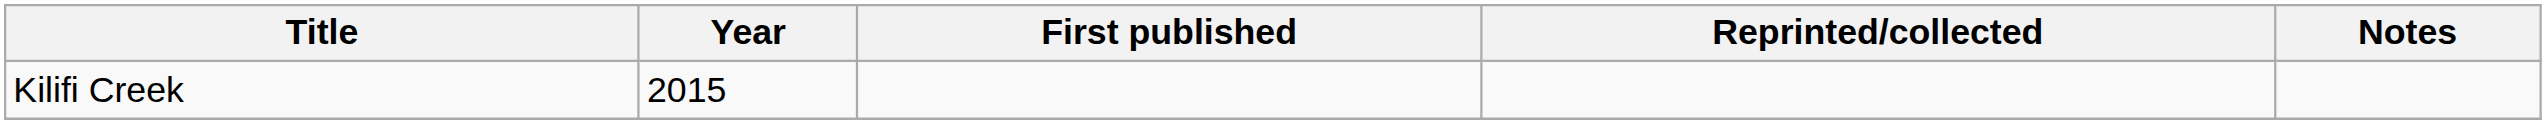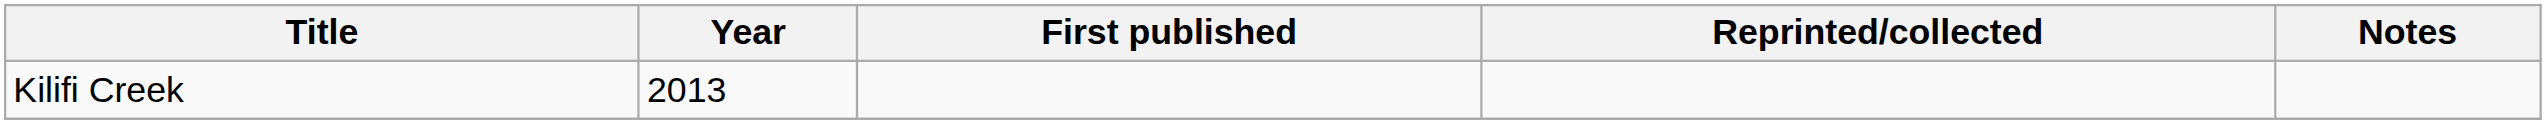Kilifi Creek | Year: 2015 -> 2013
